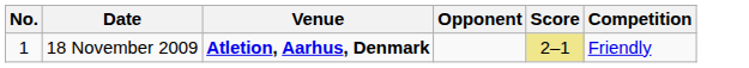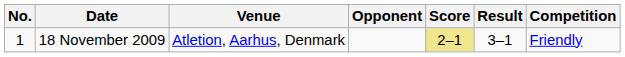+ column: Result | 3–1
18 November 2009 | Venue: bold -> normal
